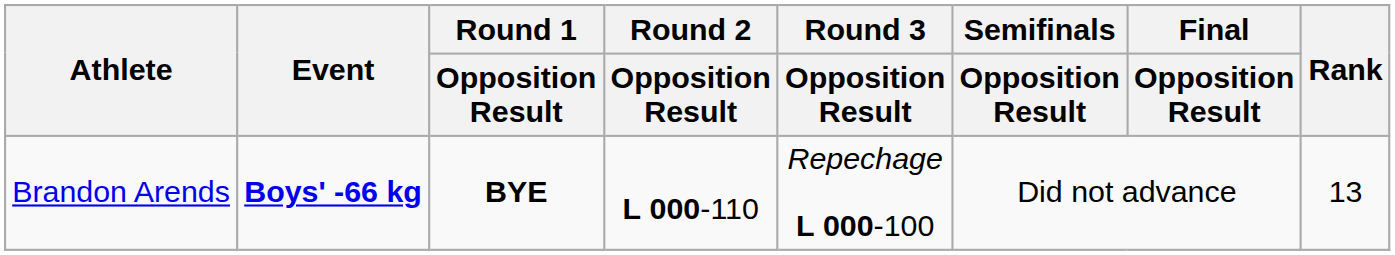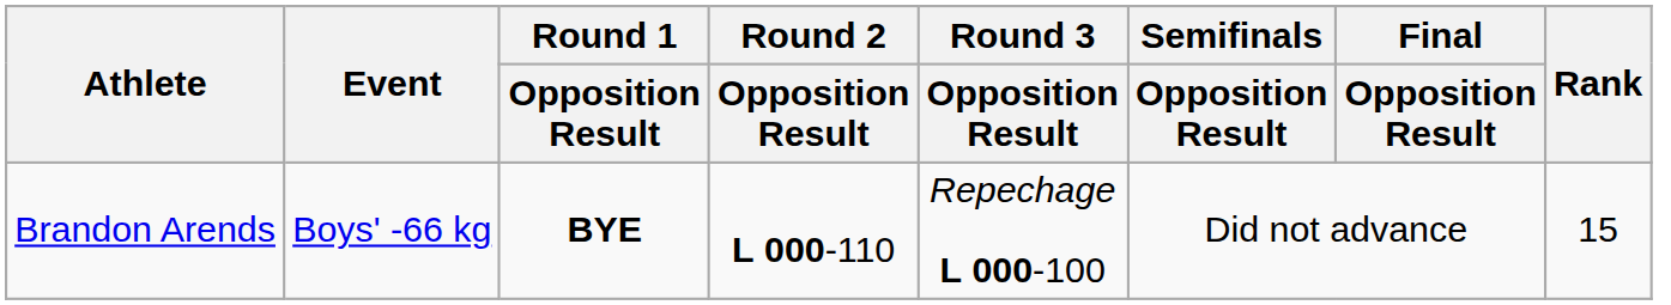Brandon Arends | Event: bold -> normal
Brandon Arends | Rank: 13 -> 15
